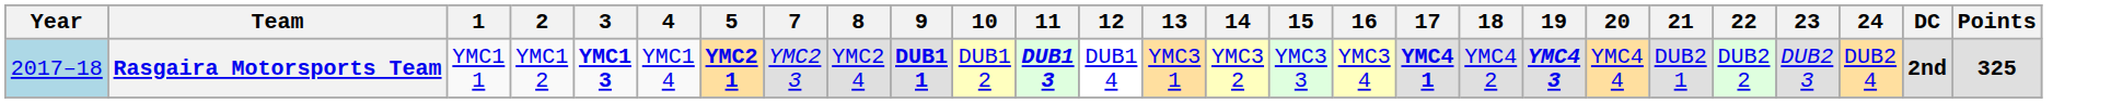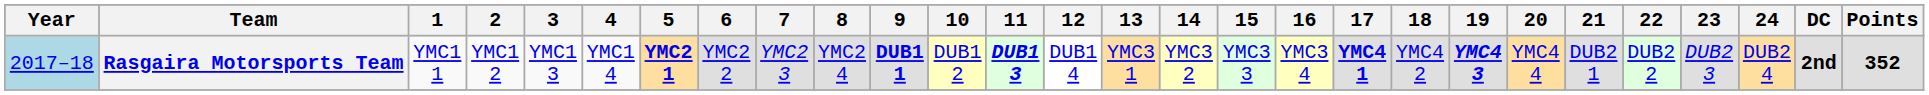+ column: 6 | YMC2 2
Rasgaira Motorsports Team | 3: bold -> normal
Rasgaira Motorsports Team | Points: 325 -> 352
